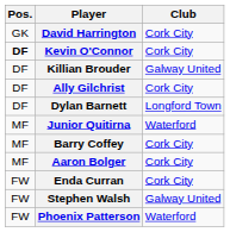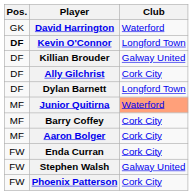David Harrington | Club: Cork City -> Waterford
Kevin O'Connor | Club: Cork City -> Longford Town
Junior Quitirna | Club: no background -> lightsalmon background
Phoenix Patterson | Club: Waterford -> Cork City
